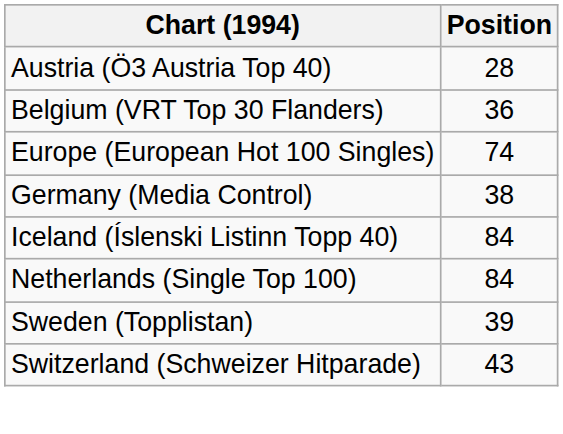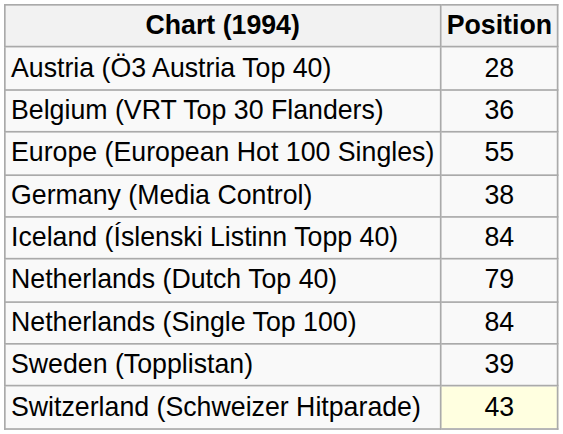Europe (European Hot 100 Singles) | Position: 74 -> 55
+ row: Netherlands (Dutch Top 40) | 79
Switzerland (Schweizer Hitparade) | Position: no background -> lightyellow background
